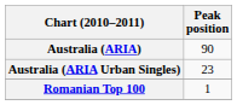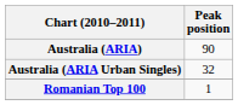Australia (ARIA Urban Singles) | Peak position: 23 -> 32
